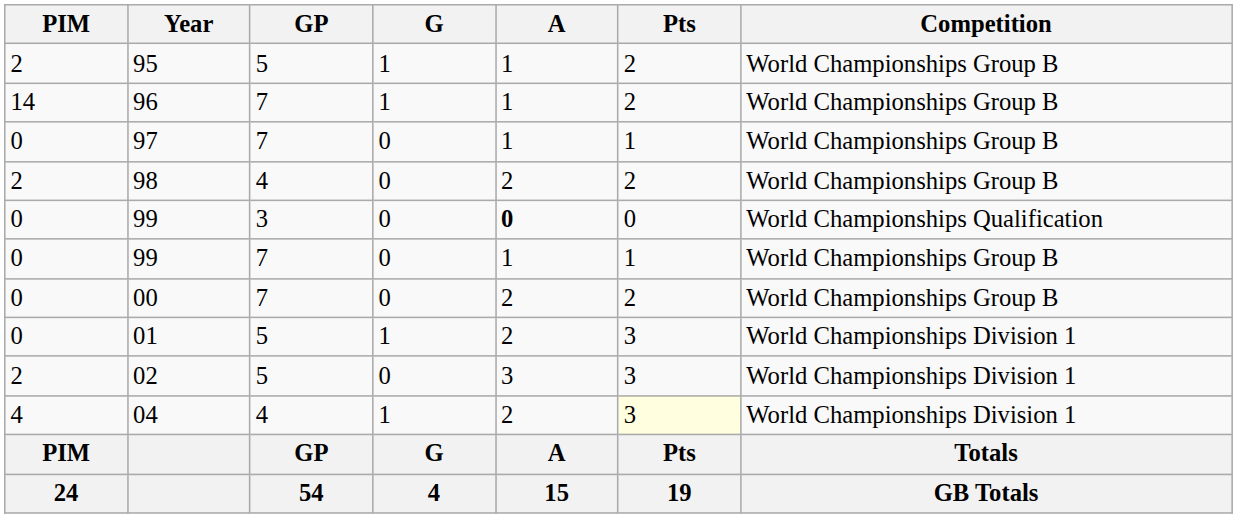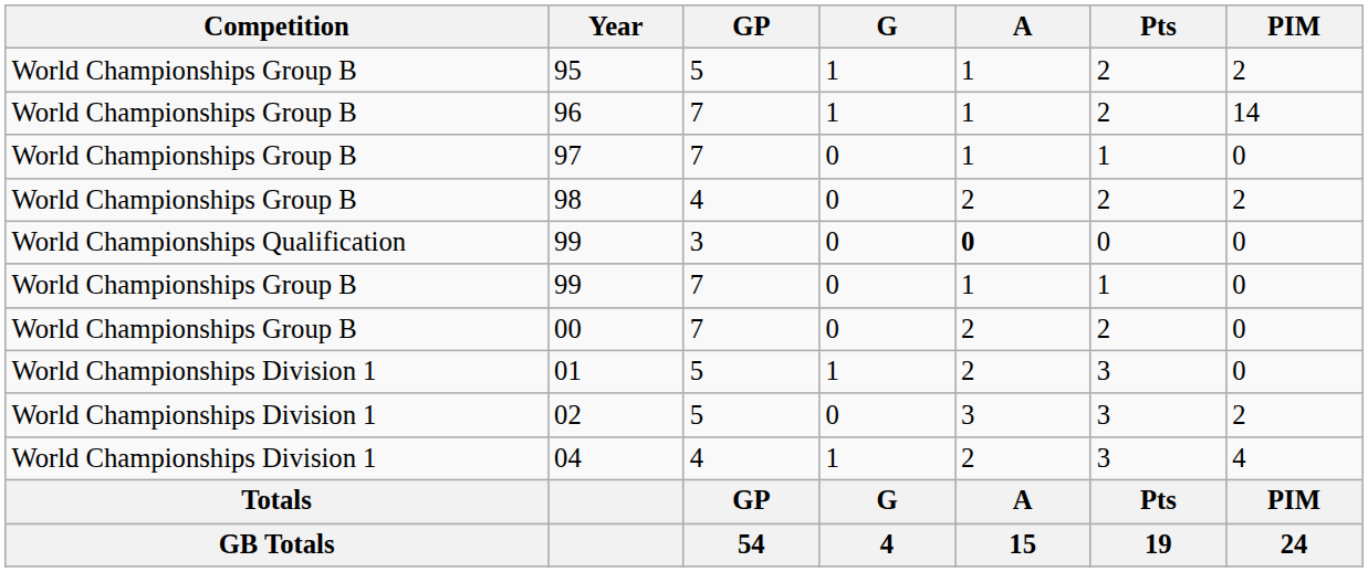columns swapped: Competition <-> PIM
04 | Pts: lightyellow background -> no background
